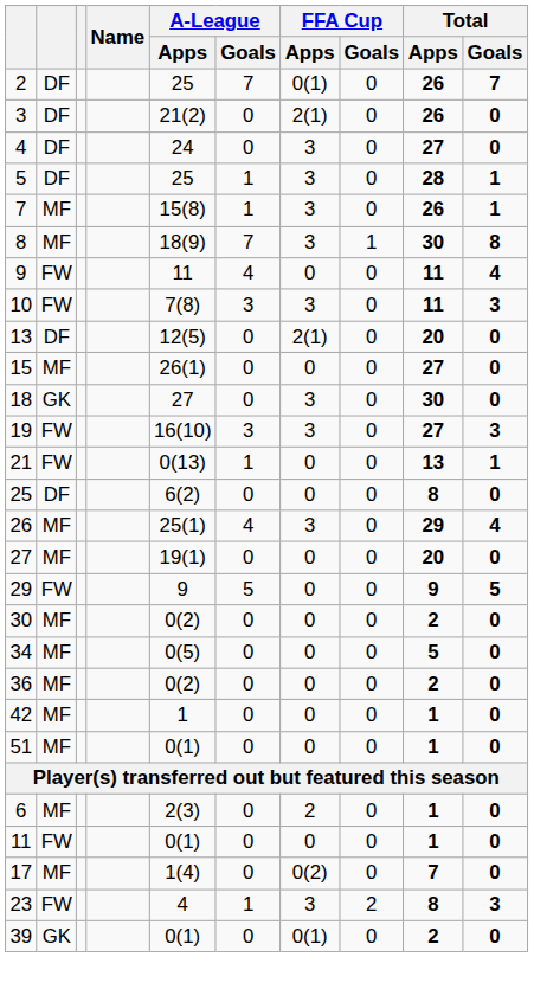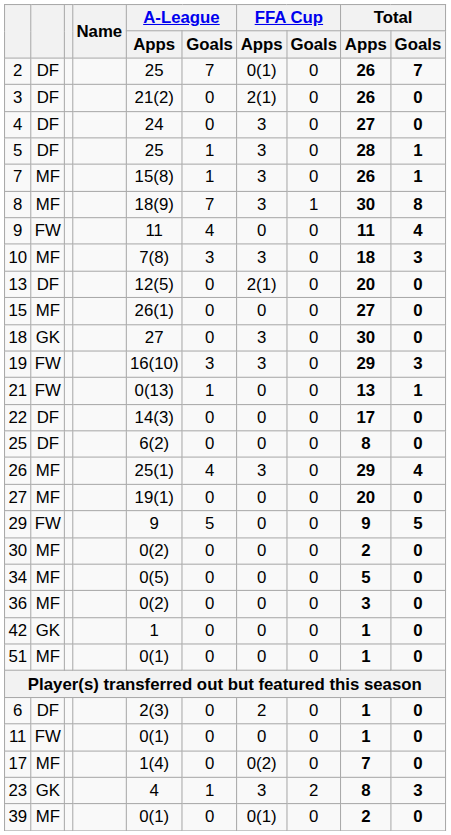10 | column 2: FW -> MF
10 | Total / Apps: 11 -> 18
19 | Total / Apps: 27 -> 29
+ row: 22 | DF | 14(3) | 0 | 0 | 0 | 17 | 0
36 | Total / Apps: 2 -> 3
42 | column 2: MF -> GK
6 | column 2: MF -> DF
23 | column 2: FW -> GK
39 | column 2: GK -> MF
